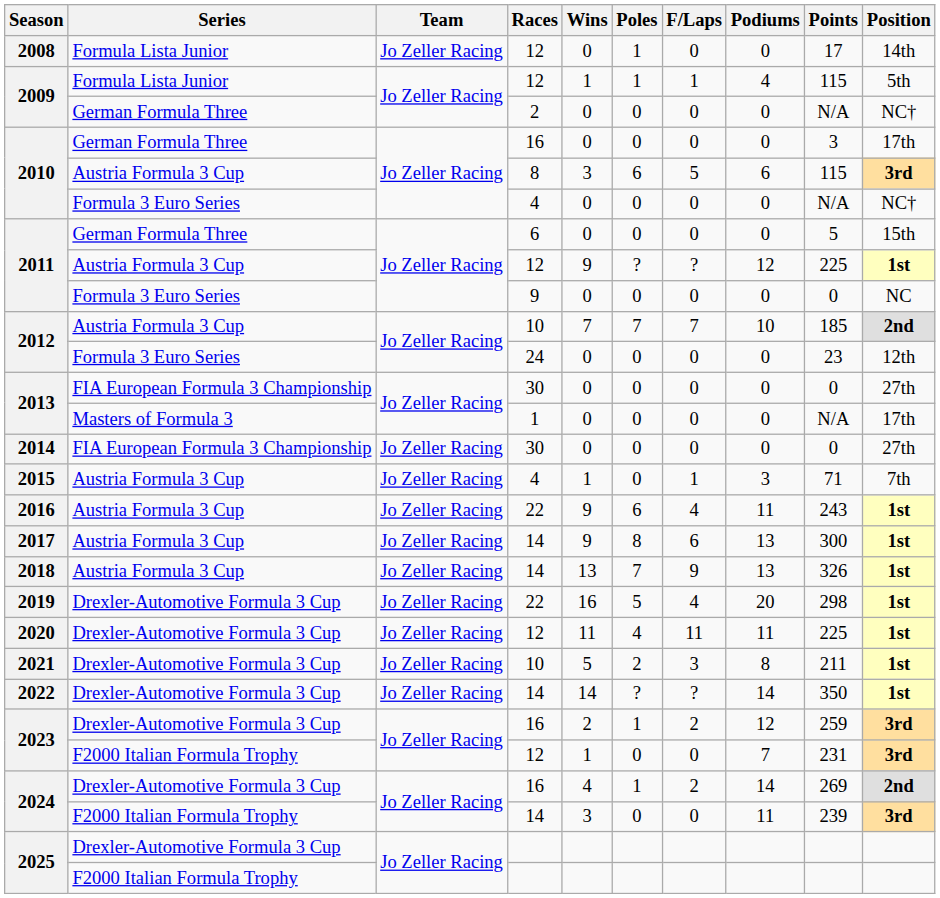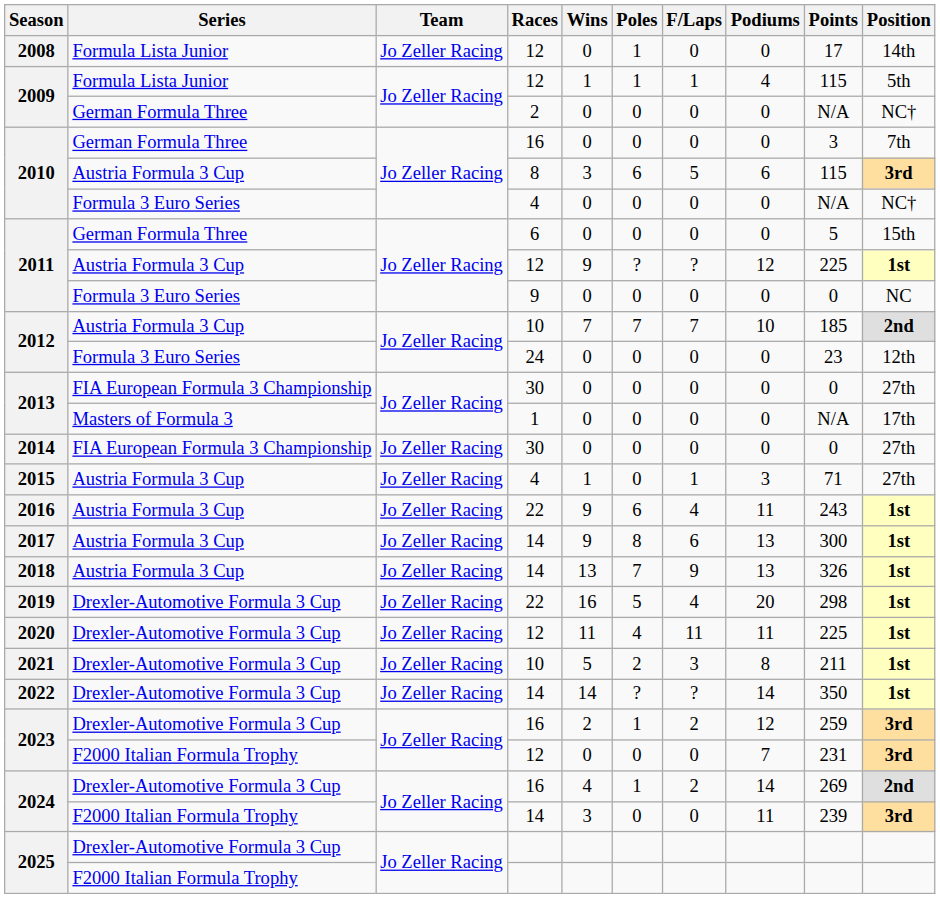2010 / German Formula Three | Position: 17th -> 7th
2015 | Position: 7th -> 27th
2023 / F2000 Italian Formula Trophy | Wins: 1 -> 0
